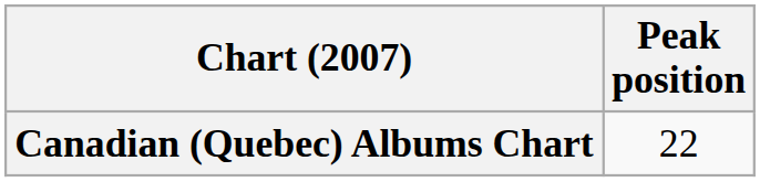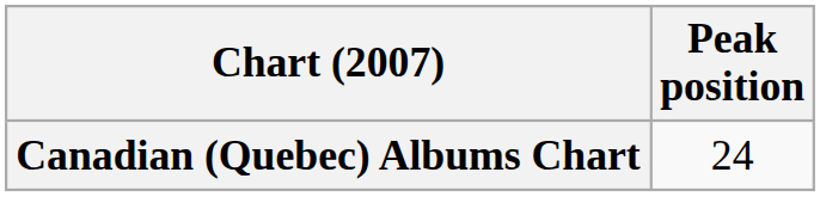Canadian (Quebec) Albums Chart | Peak position: 22 -> 24
